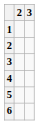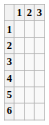+ column: 1
